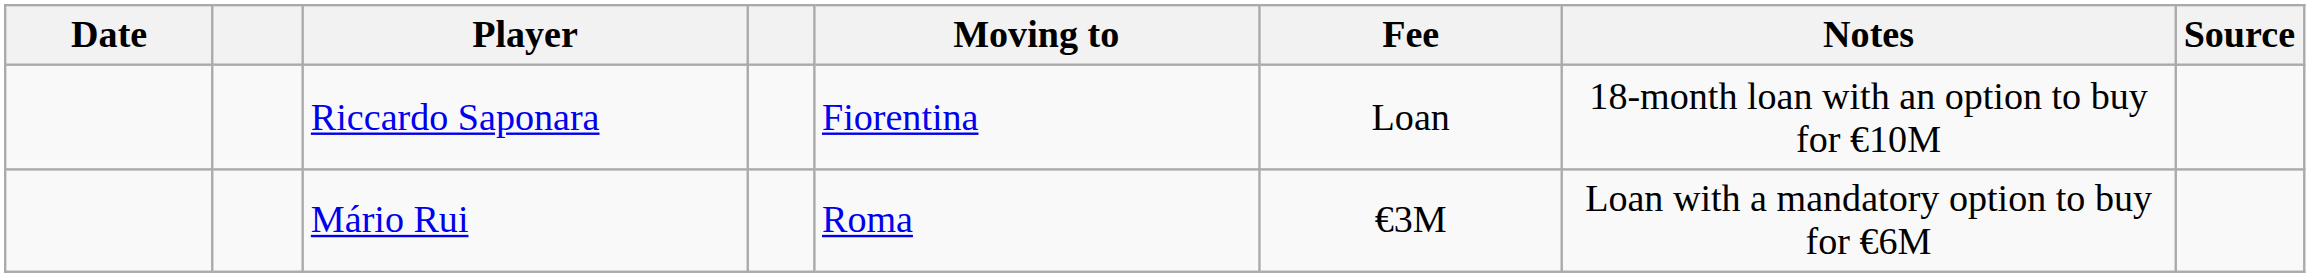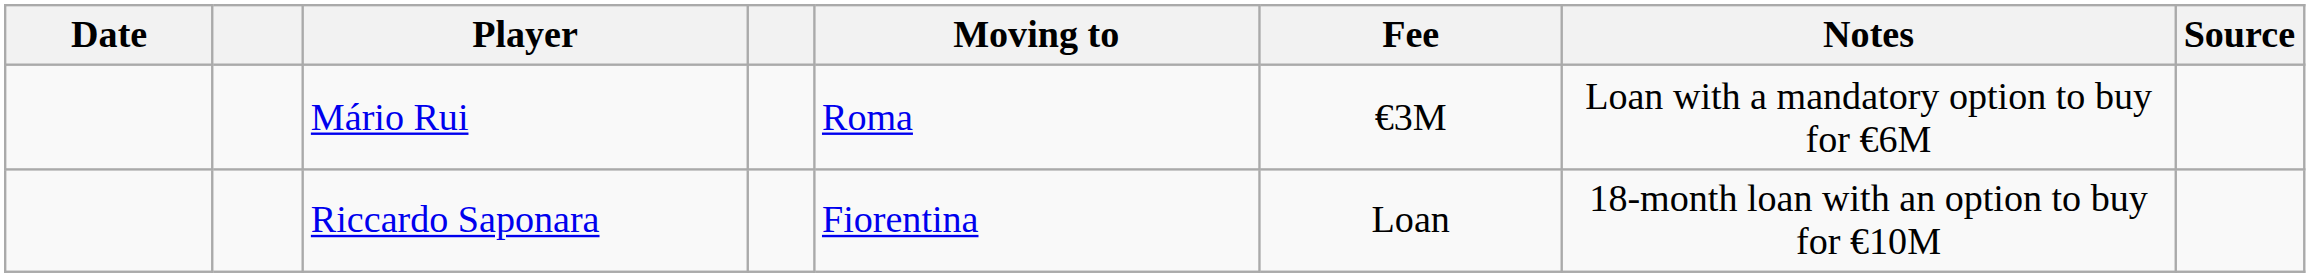rows swapped: Mário Rui <-> Riccardo Saponara
